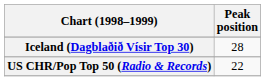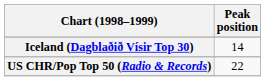Iceland (Dagblaðið Vísir Top 30) | Peak position: 28 -> 14
